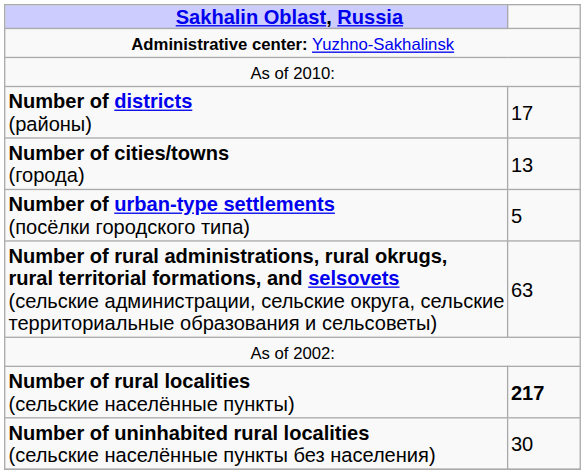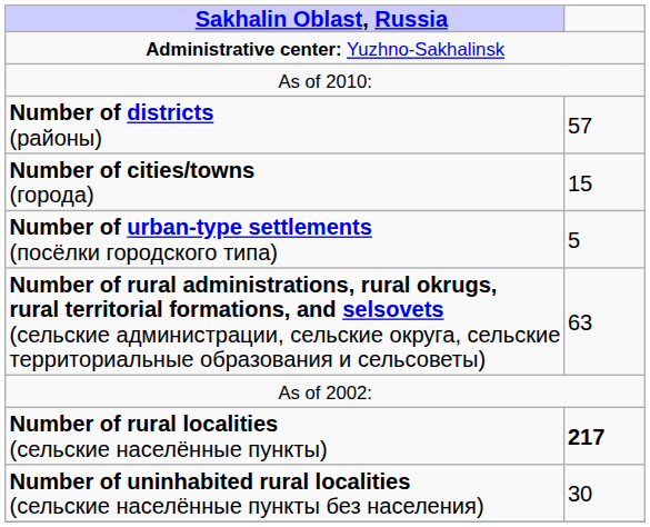Number of districts (районы) | column 2: 17 -> 57
Number of cities/towns (города) | column 2: 13 -> 15
